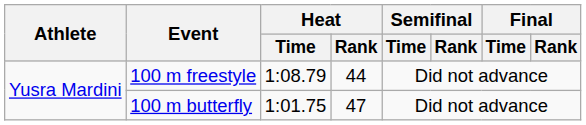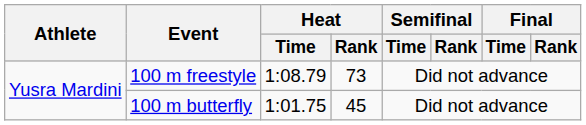100 m freestyle | Heat / Rank: 44 -> 73
100 m butterfly | Heat / Rank: 47 -> 45
